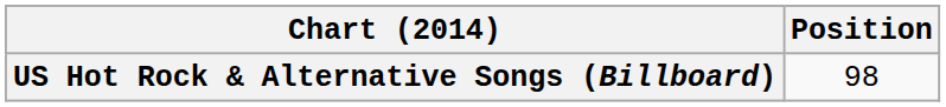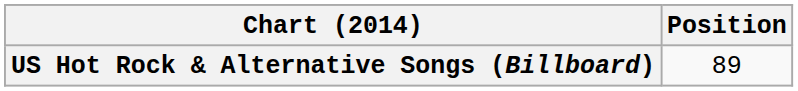US Hot Rock & Alternative Songs (Billboard) | Position: 98 -> 89
